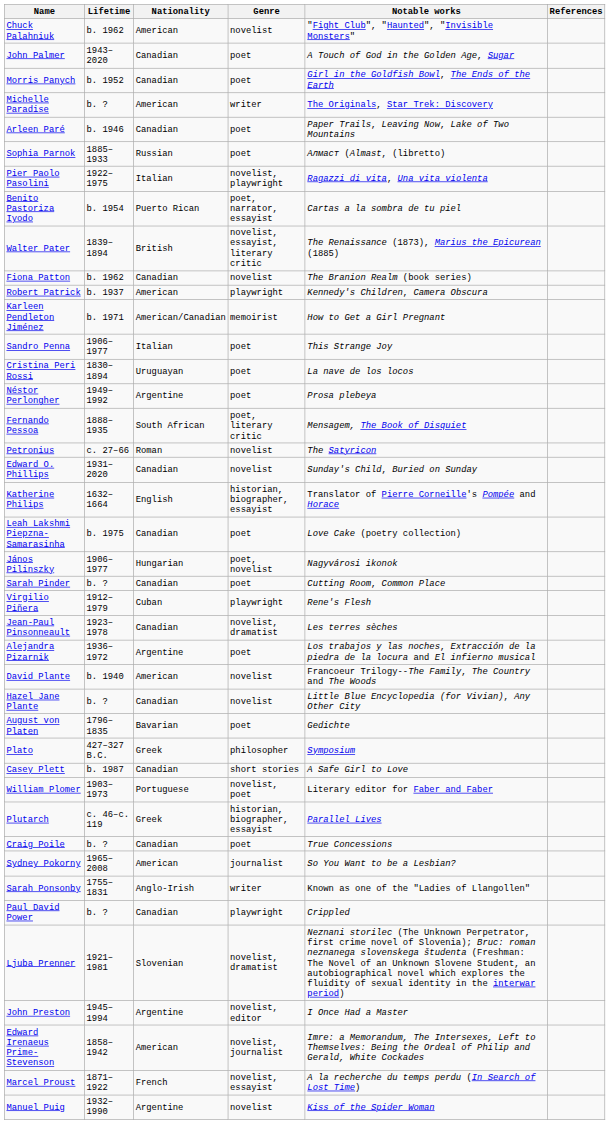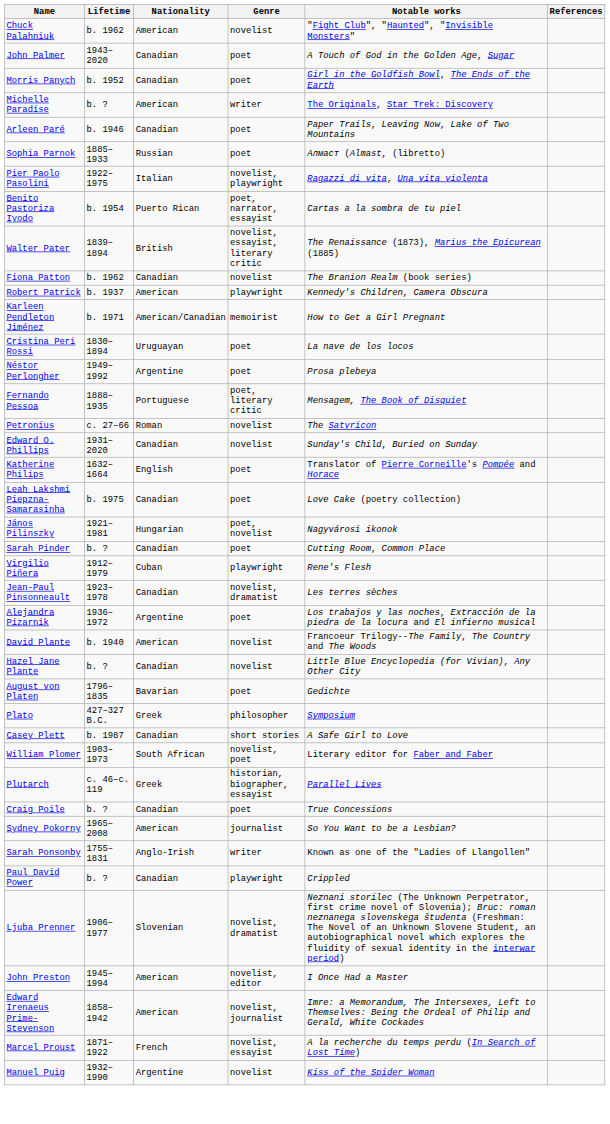- row: Sandro Penna | 1906–1977 | Italian | poet | This Strange Joy
Fernando Pessoa | Nationality: South African -> Portuguese
Katherine Philips | Genre: historian, biographer, essayist -> poet
János Pilinszky | Lifetime: 1906–1977 -> 1921–1981
William Plomer | Nationality: Portuguese -> South African
Ljuba Prenner | Lifetime: 1921–1981 -> 1906–1977
John Preston | Nationality: Argentine -> American
